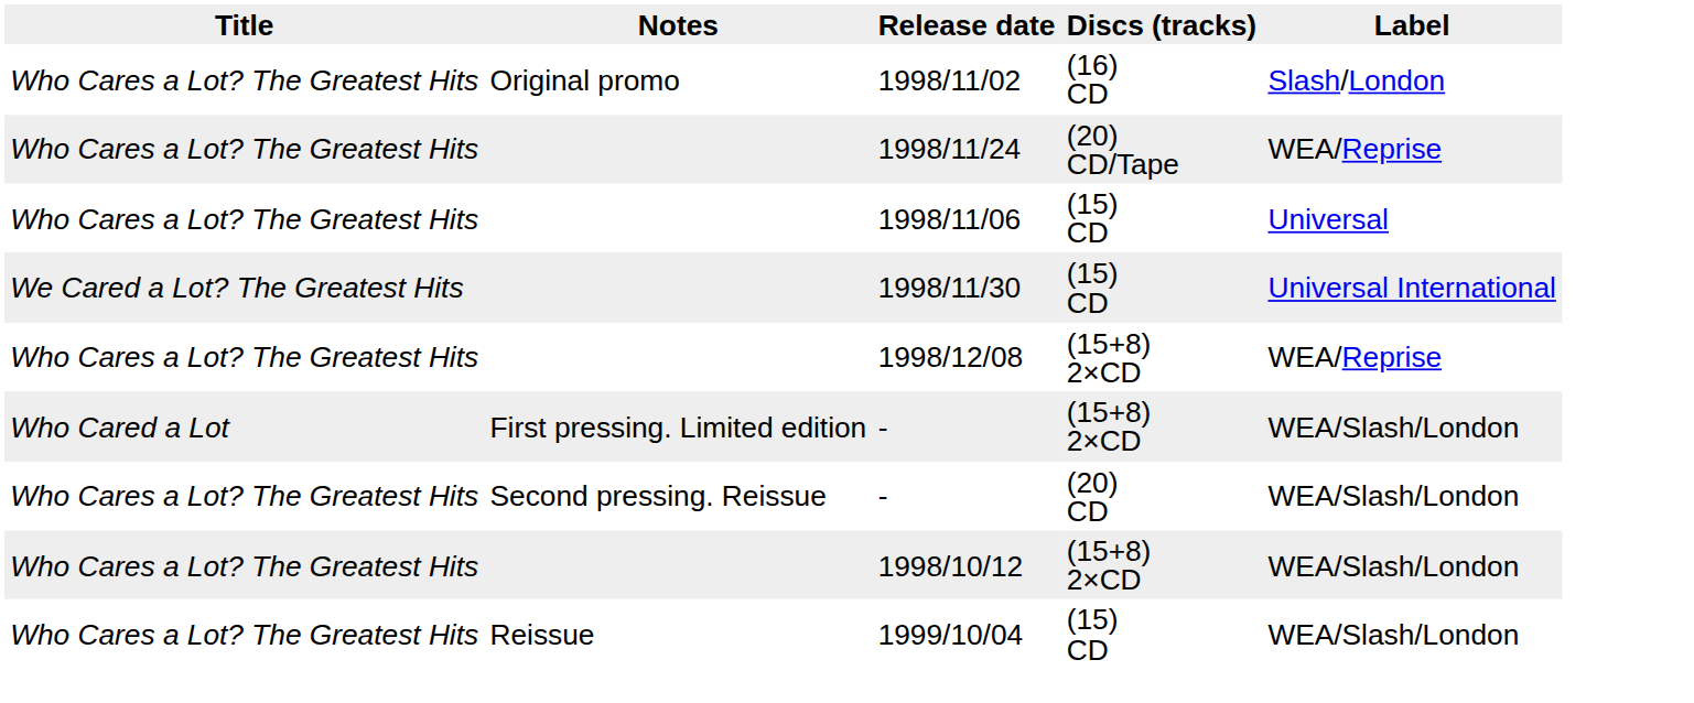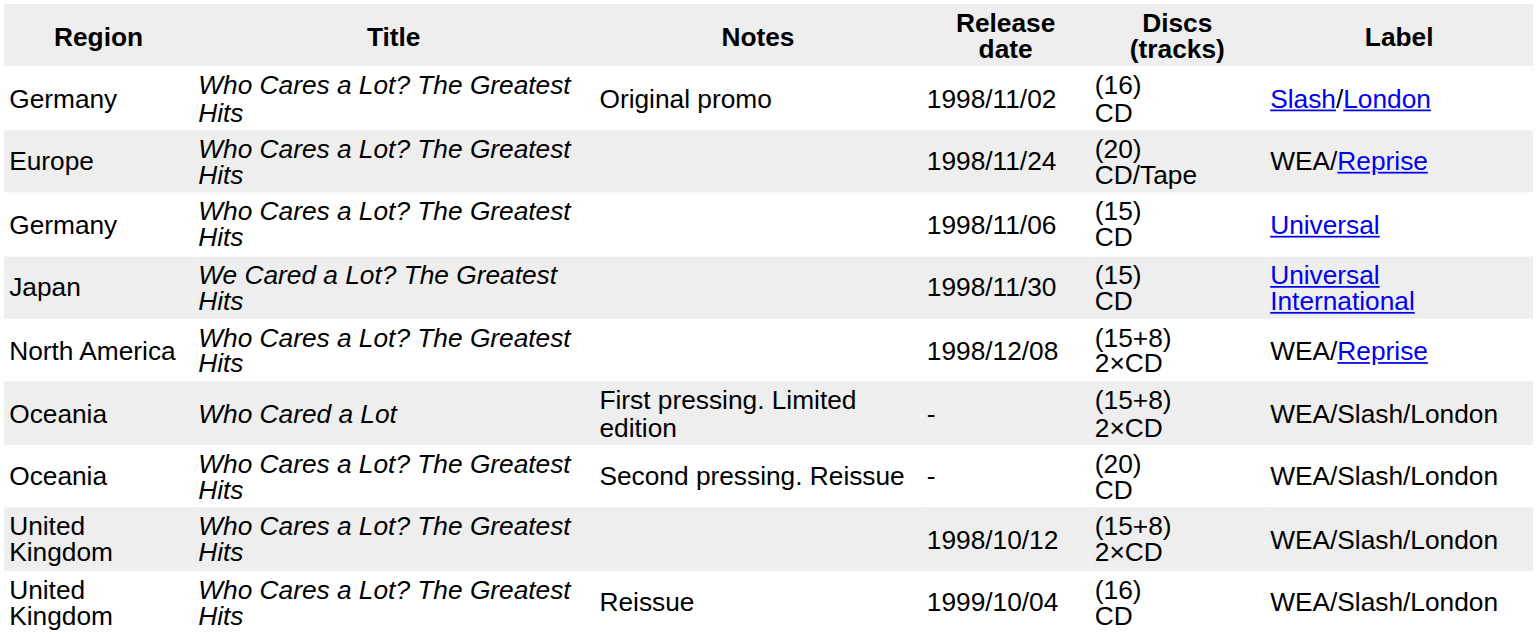+ column: Region | Germany | Europe | Germany | Japan | North America | Oceania | Oceania | United Kingdom | United Kingdom
1999/10/04 | Discs (tracks): (15) CD -> (16) CD
